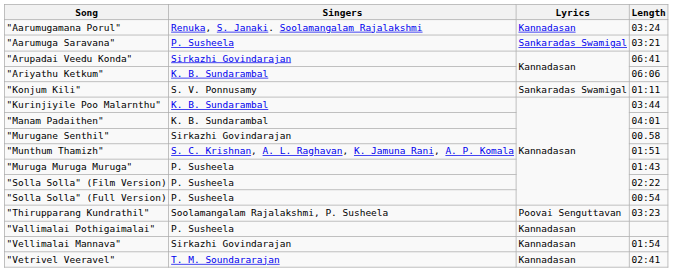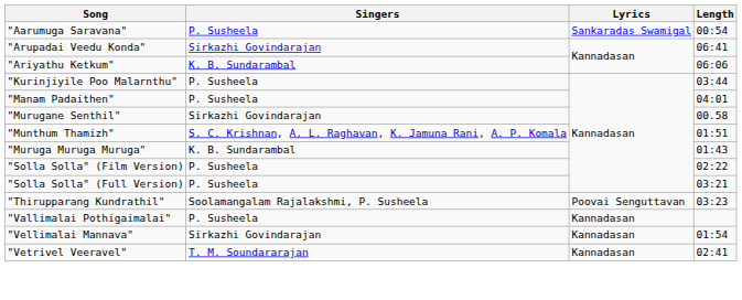- row: "Aarumugamana Porul" | Renuka, S. Janaki. Soolamangalam Rajalakshmi | Kannadasan | 03:24
"Aarumuga Saravana" | Length: 03:21 -> 00:54
- row: "Konjum Kili" | S. V. Ponnusamy | Sankaradas Swamigal | 01:11
"Kurinjiyile Poo Malarnthu" | Singers: K. B. Sundarambal -> P. Susheela
"Manam Padaithen" | Singers: K. B. Sundarambal -> P. Susheela
"Muruga Muruga Muruga" | Singers: P. Susheela -> K. B. Sundarambal
"Solla Solla" (Full Version) | Length: 00:54 -> 03:21
